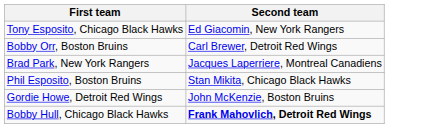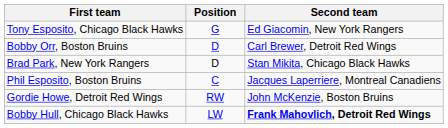+ column: Position | G | D | D | C | RW | LW
Brad Park, New York Rangers | Second team: Jacques Laperriere, Montreal Canadiens -> Stan Mikita, Chicago Black Hawks
Phil Esposito, Boston Bruins | Second team: Stan Mikita, Chicago Black Hawks -> Jacques Laperriere, Montreal Canadiens
